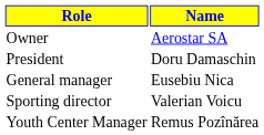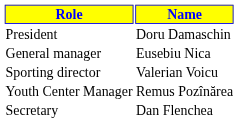- row: Owner | Aerostar SA
+ row: Secretary | Dan Flenchea
